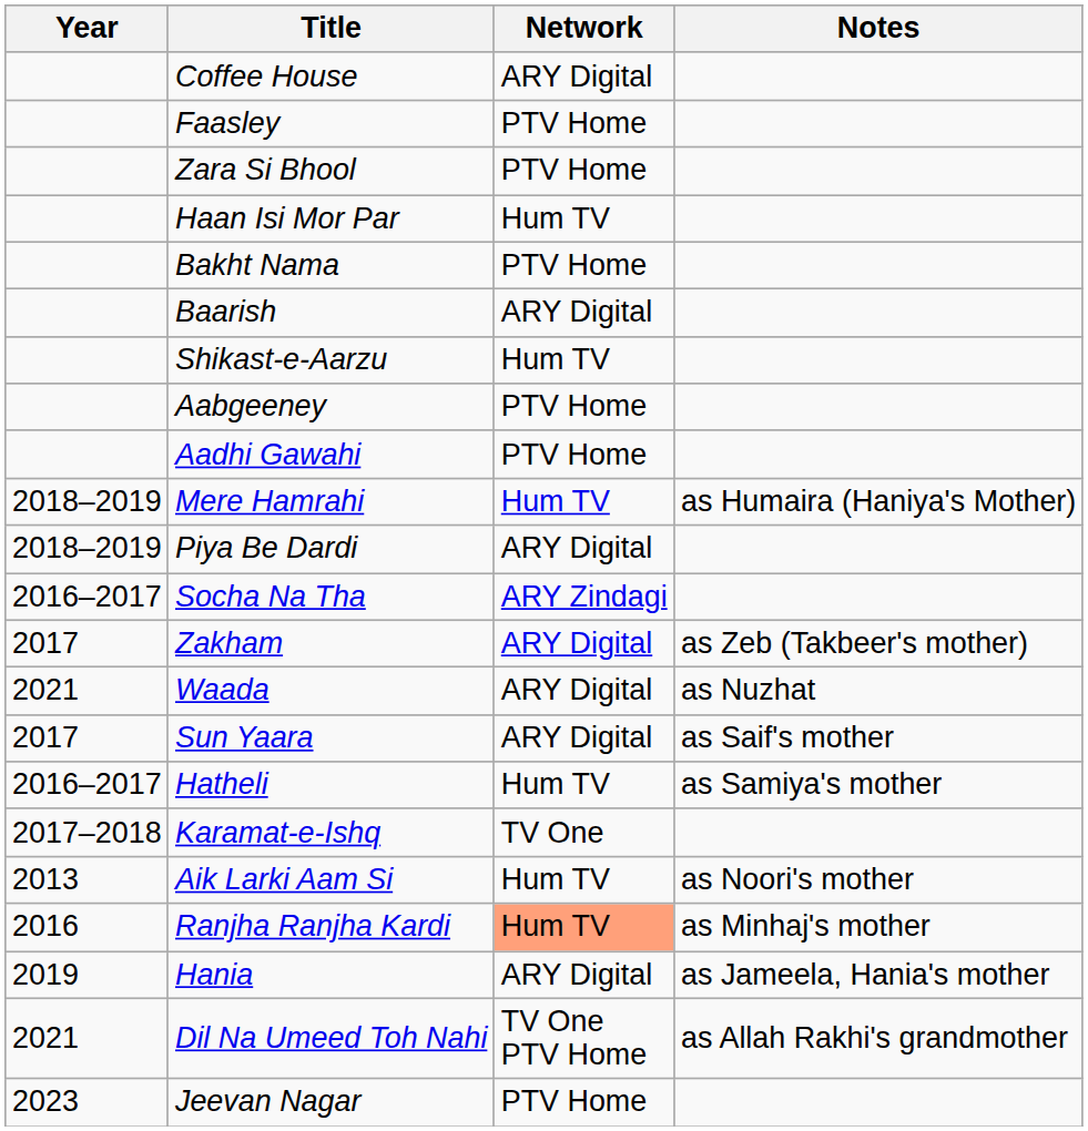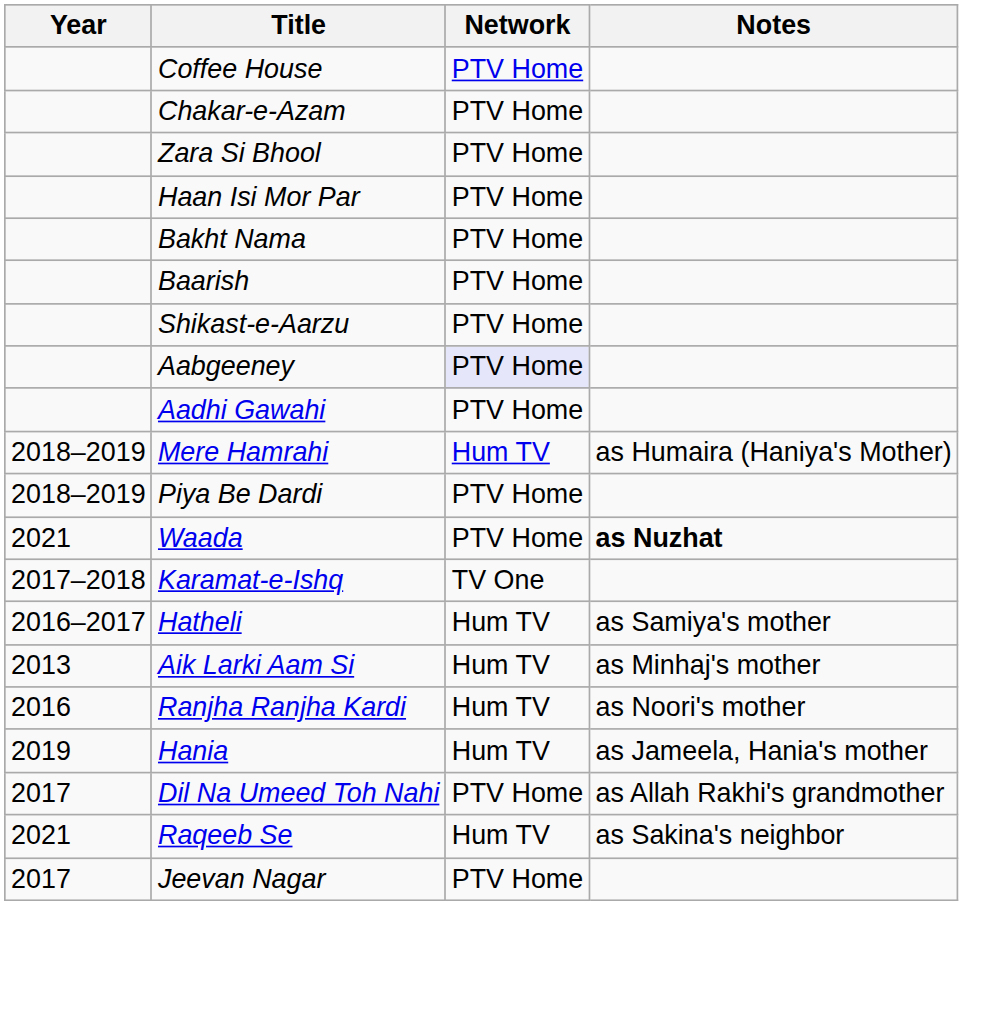Coffee House | Network: ARY Digital -> PTV Home
- row: Faasley | PTV Home
+ row: Chakar-e-Azam | PTV Home
Haan Isi Mor Par | Network: Hum TV -> PTV Home
Baarish | Network: ARY Digital -> PTV Home
Shikast-e-Aarzu | Network: Hum TV -> PTV Home
Aabgeeney | Network: no background -> lavender background
Piya Be Dardi | Network: ARY Digital -> PTV Home
- row: 2016–2017 | Socha Na Tha | ARY Zindagi
- row: 2017 | Zakham | ARY Digital | as Zeb (Takbeer's mother)
Waada | Network: ARY Digital -> PTV Home
Waada | Notes: normal -> bold
- row: 2017 | Sun Yaara | ARY Digital | as Saif's mother
rows swapped: Hatheli <-> Karamat-e-Ishq
Aik Larki Aam Si | Notes: as Noori's mother -> as Minhaj's mother
Ranjha Ranjha Kardi | Network: lightsalmon background -> no background
Ranjha Ranjha Kardi | Notes: as Minhaj's mother -> as Noori's mother
Hania | Network: ARY Digital -> Hum TV
Dil Na Umeed Toh Nahi | Year: 2021 -> 2017
Dil Na Umeed Toh Nahi | Network: TV One PTV Home -> PTV Home
+ row: 2021 | Raqeeb Se | Hum TV | as Sakina's neighbor
Jeevan Nagar | Year: 2023 -> 2017
